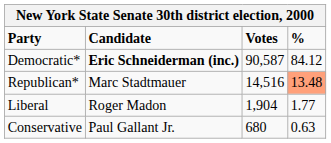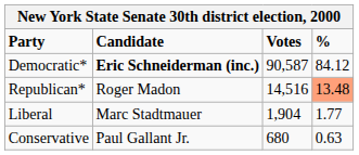Republican* | Candidate: Marc Stadtmauer -> Roger Madon
Liberal | Candidate: Roger Madon -> Marc Stadtmauer
